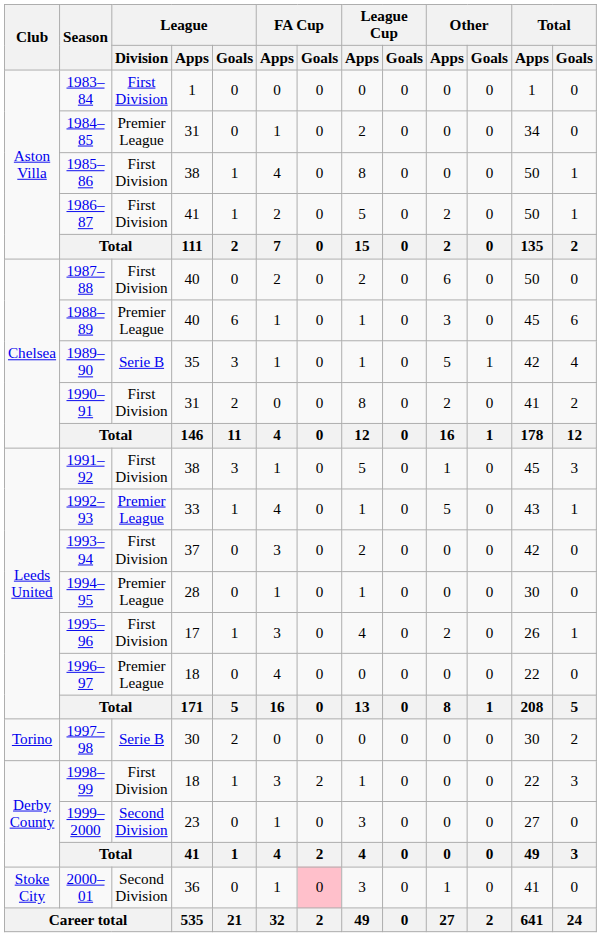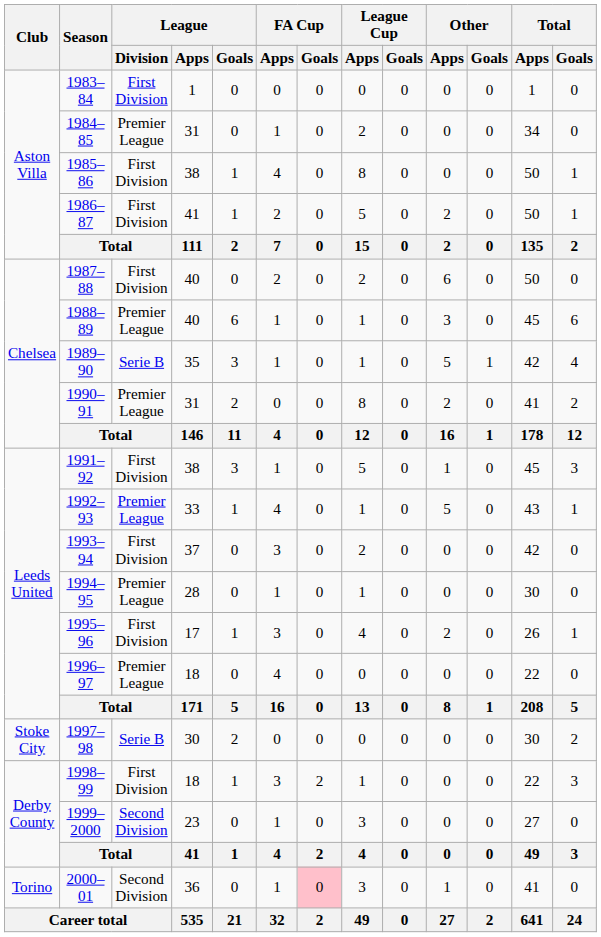1990–91 | League / Division: First Division -> Premier League
1997–98 | Club: Torino -> Stoke City
2000–01 | Club: Stoke City -> Torino
